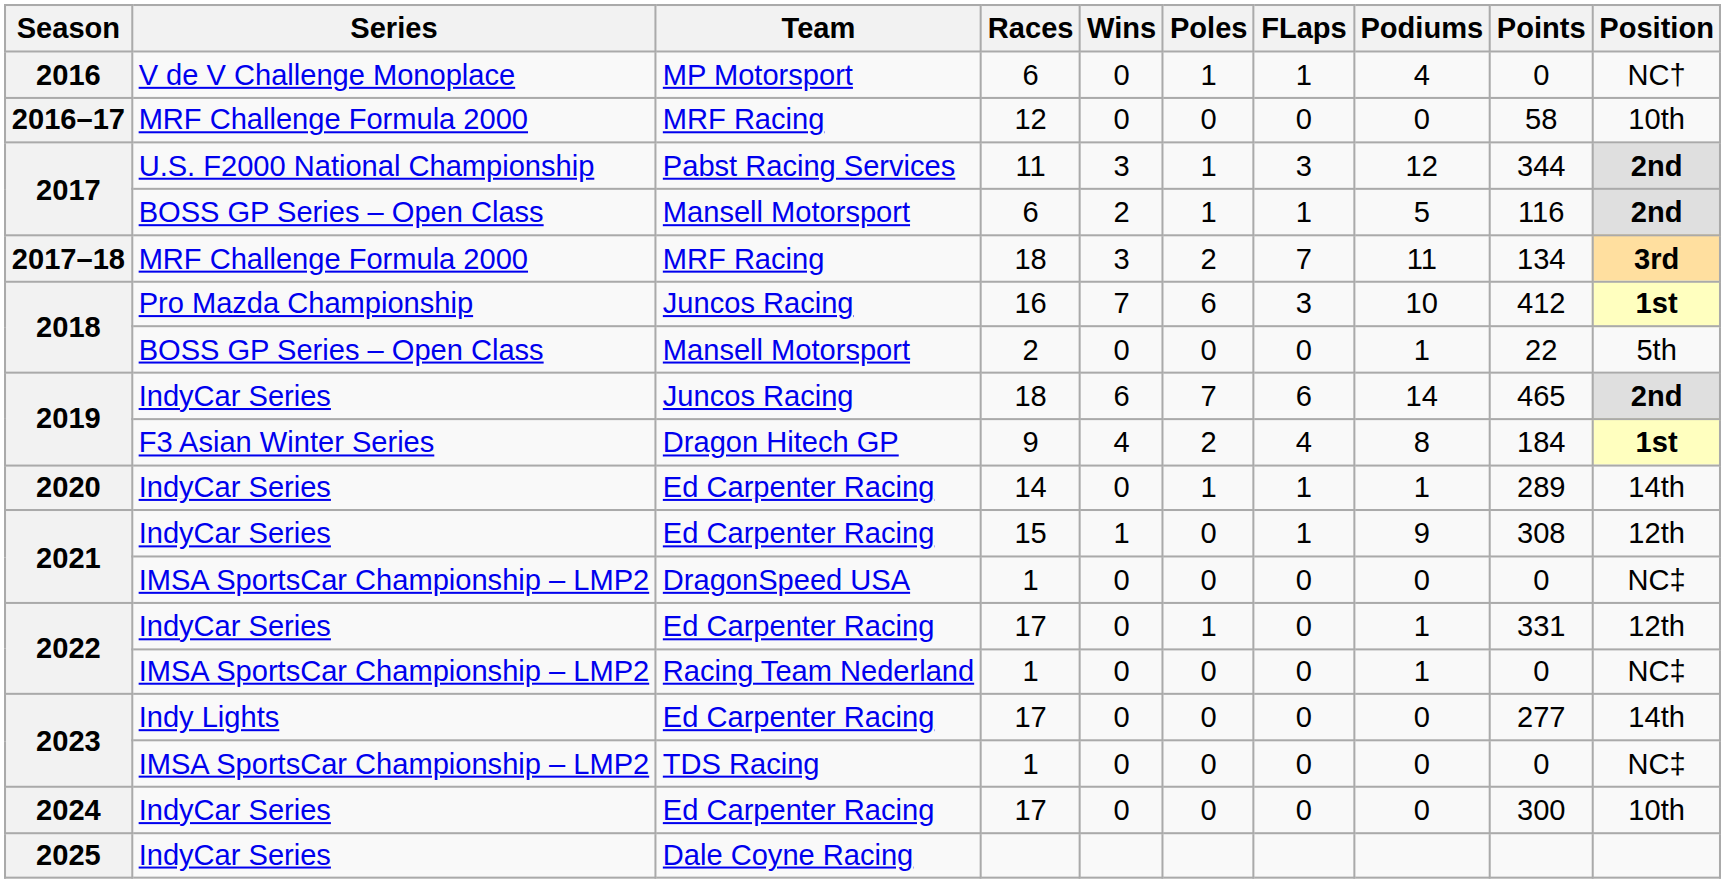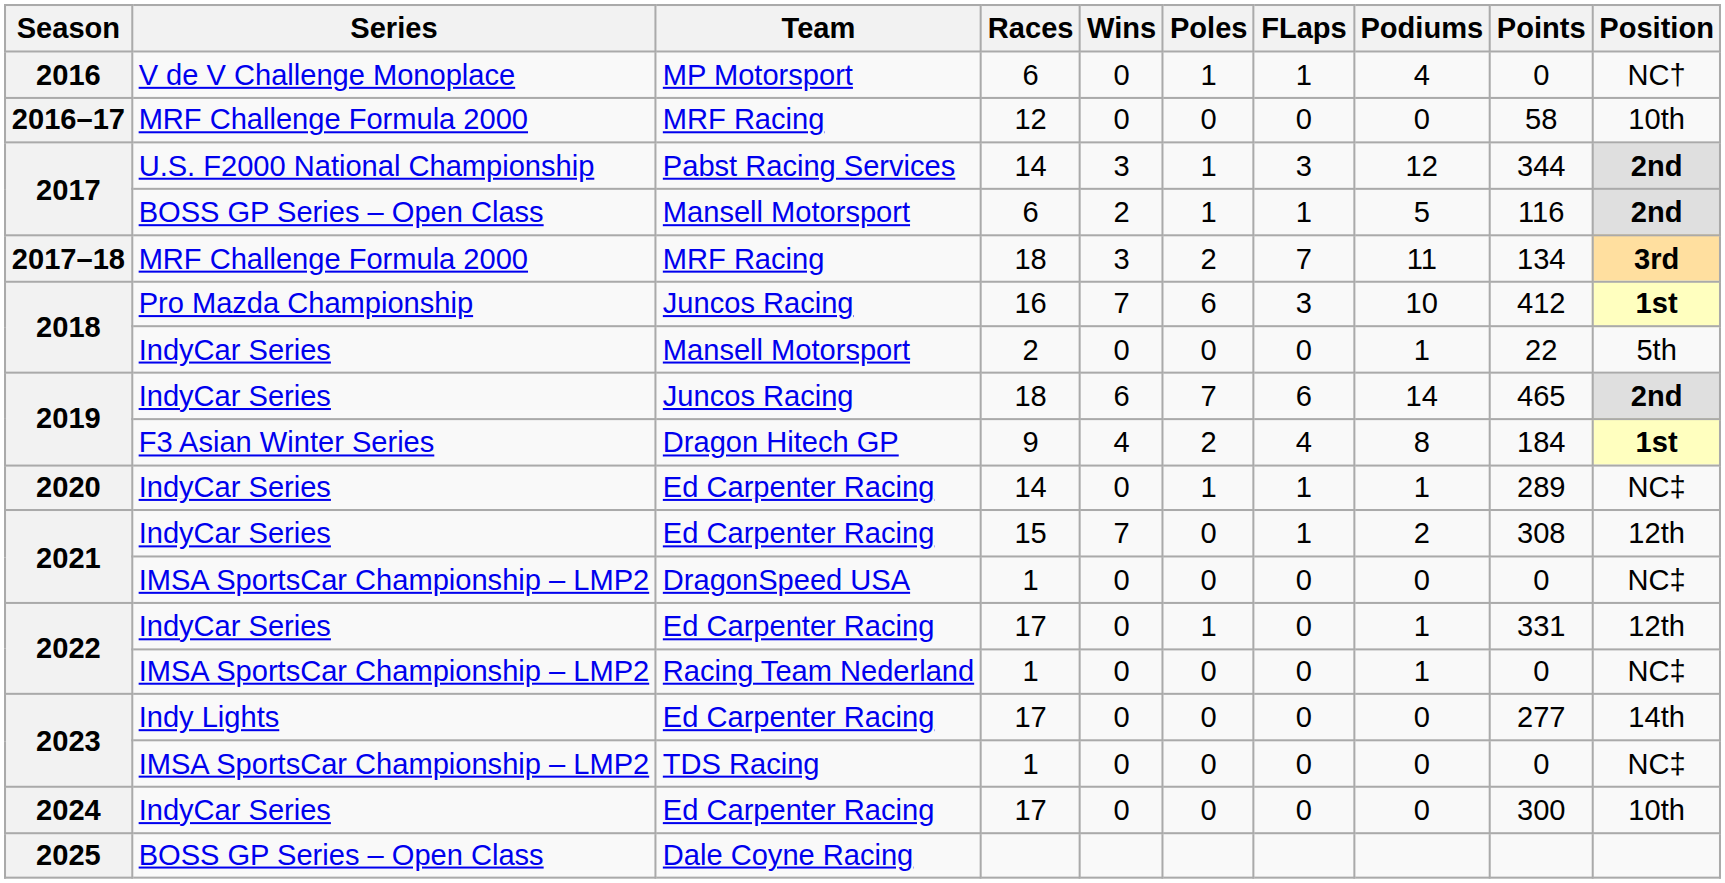2017 / Pabst Racing Services | Races: 11 -> 14
2018 / Mansell Motorsport | Series: BOSS GP Series – Open Class -> IndyCar Series
2020 | Position: 14th -> NC‡
2021 / Ed Carpenter Racing | Wins: 1 -> 7
2021 / Ed Carpenter Racing | Podiums: 9 -> 2
2025 | Series: IndyCar Series -> BOSS GP Series – Open Class
